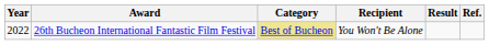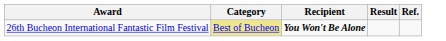- column: Year | 2022
26th Bucheon International Fantastic Film Festival | Recipient: normal -> bold
